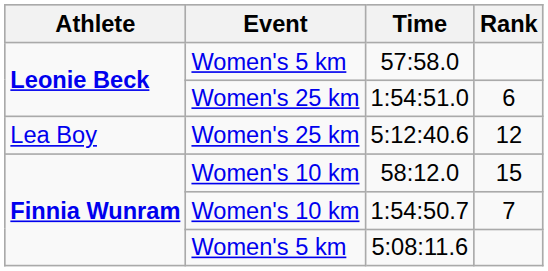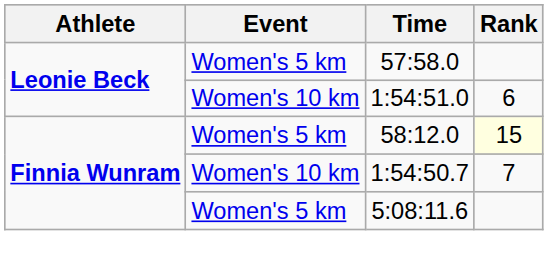1:54:51.0 | Event: Women's 25 km -> Women's 10 km
- row: Lea Boy | Women's 25 km | 5:12:40.6 | 12
58:12.0 | Event: Women's 10 km -> Women's 5 km
58:12.0 | Rank: no background -> lightyellow background
